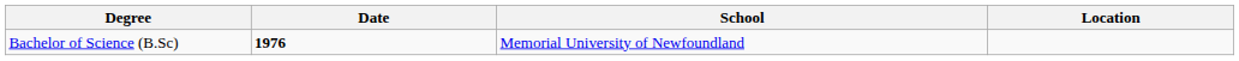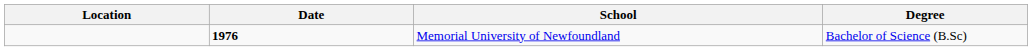columns swapped: Location <-> Degree
